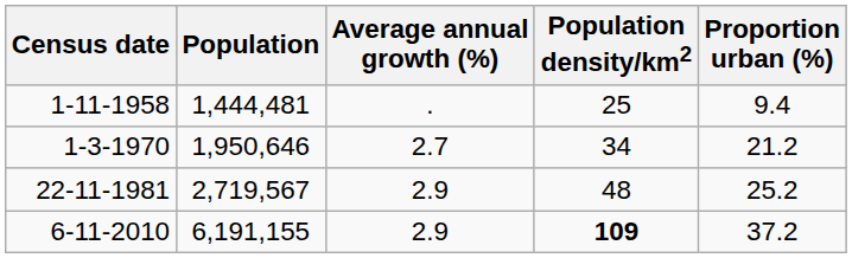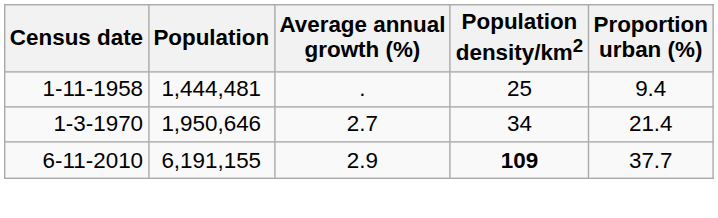1-3-1970 | Proportion urban (%): 21.2 -> 21.4
- row: 22-11-1981 | 2,719,567 | 2.9 | 48 | 25.2
6-11-2010 | Proportion urban (%): 37.2 -> 37.7
